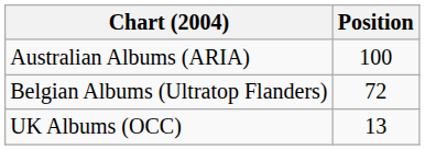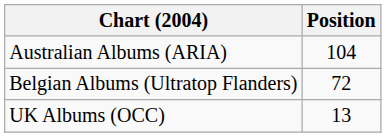Australian Albums (ARIA) | Position: 100 -> 104
